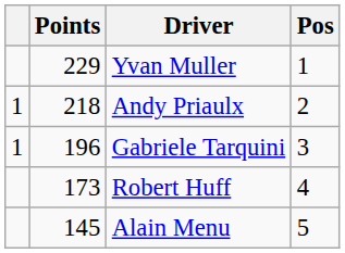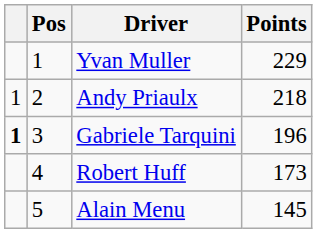columns swapped: Pos <-> Points
Gabriele Tarquini | column 1: normal -> bold
